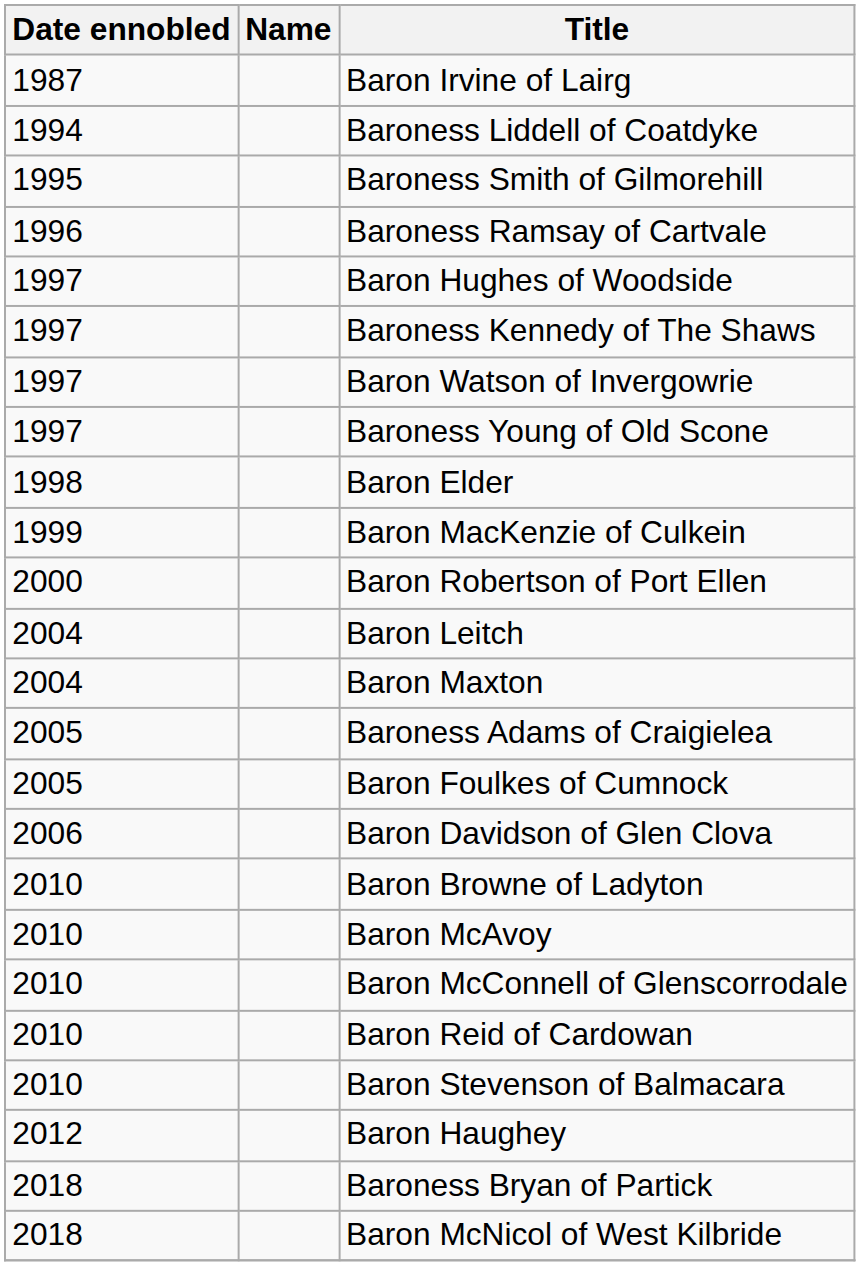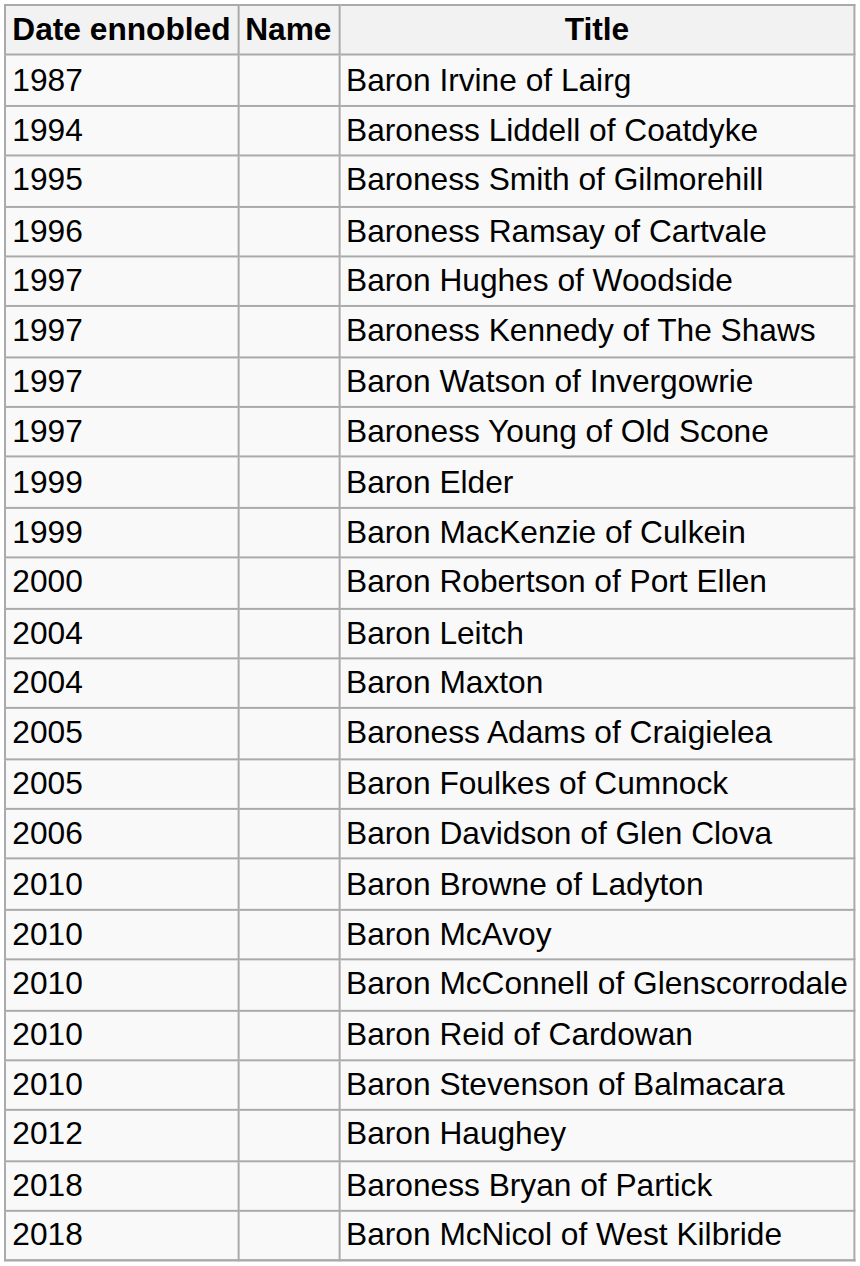Baron Elder | Date ennobled: 1998 -> 1999
